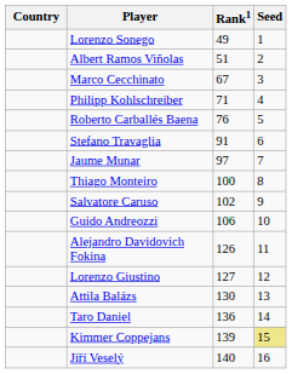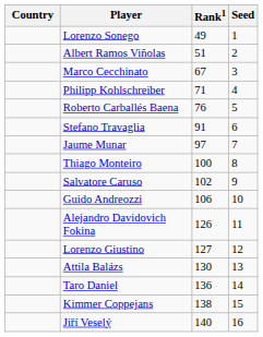Kimmer Coppejans | Rank1: 139 -> 138
Kimmer Coppejans | Seed: khaki background -> no background
